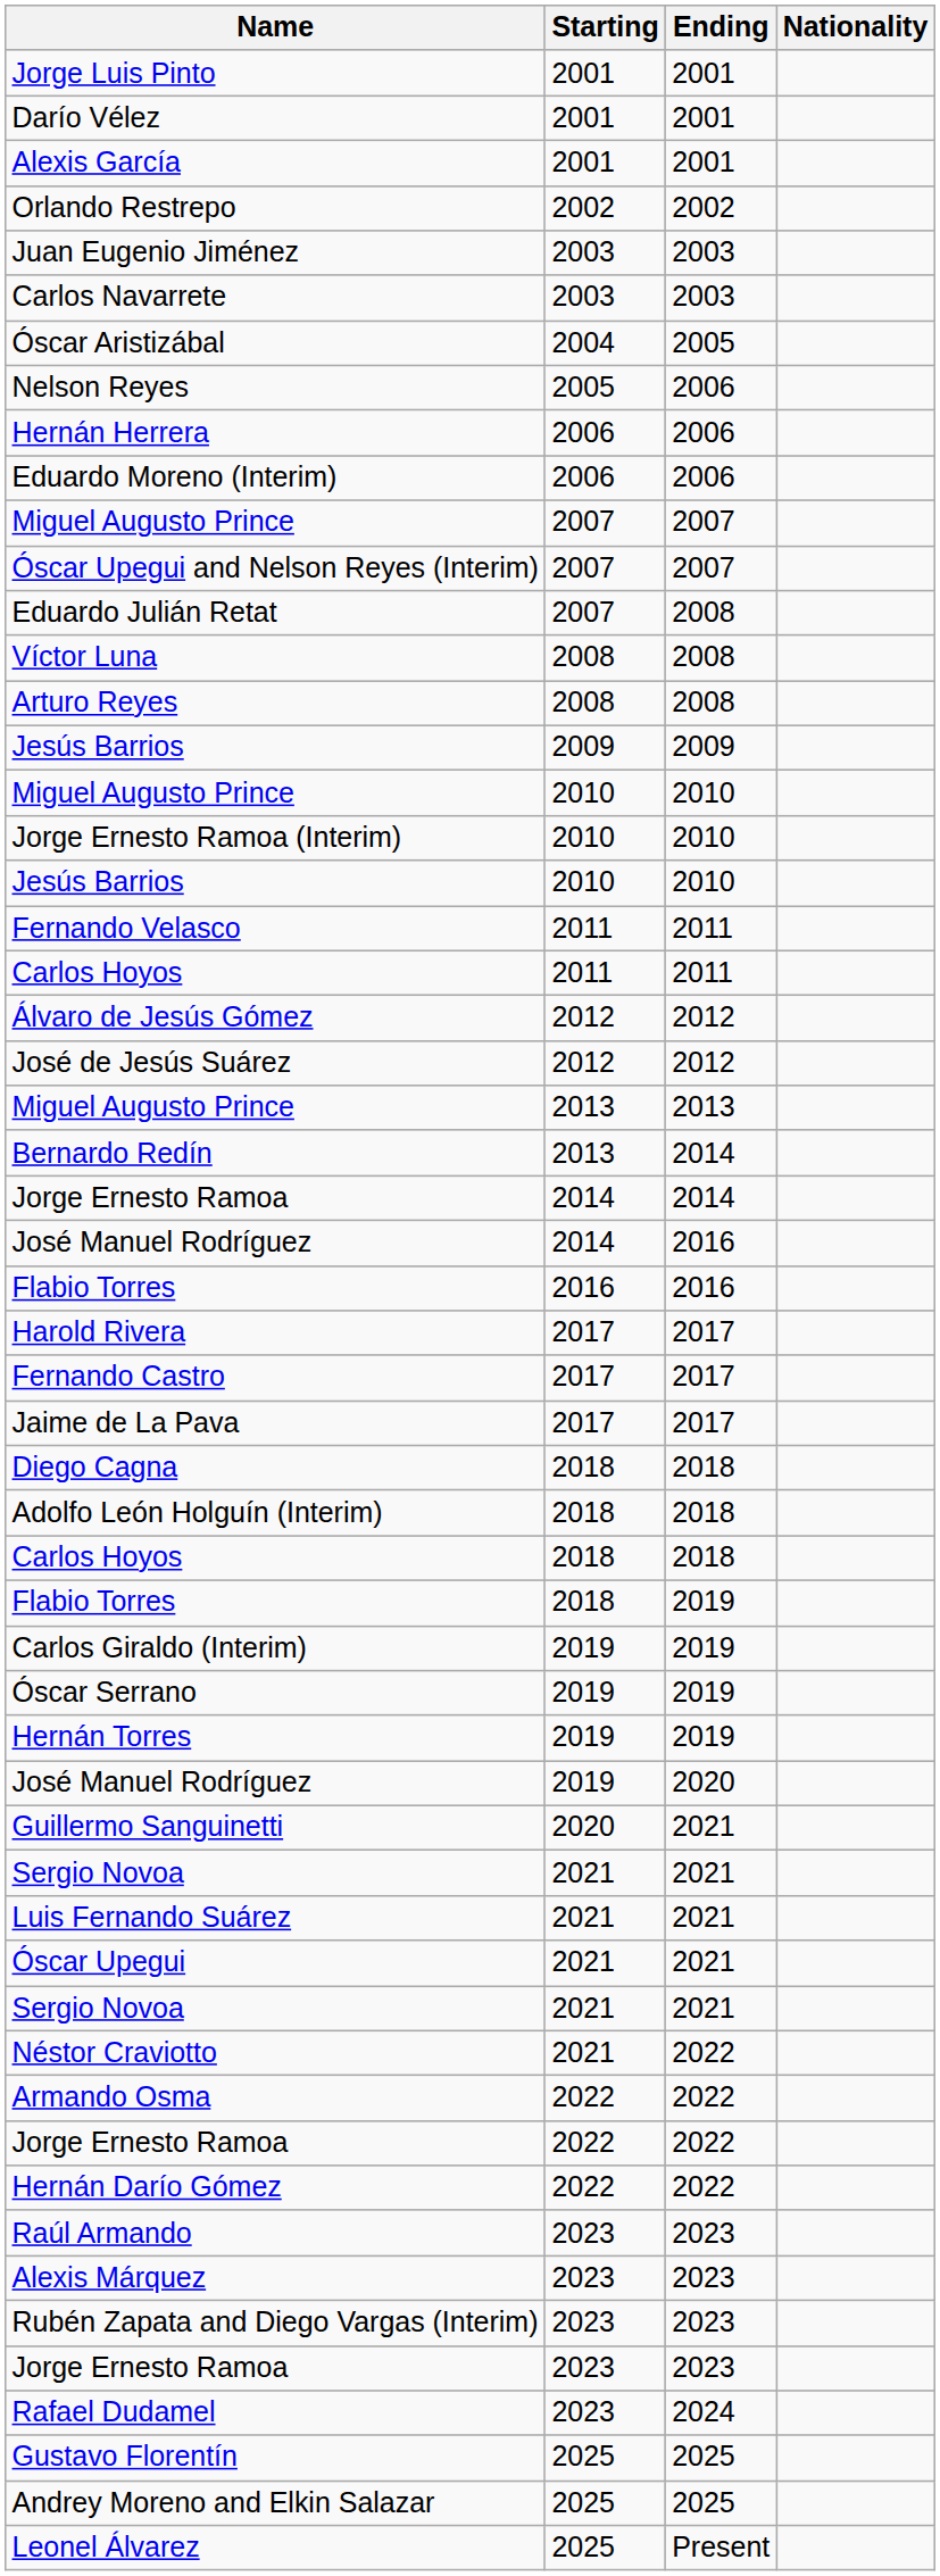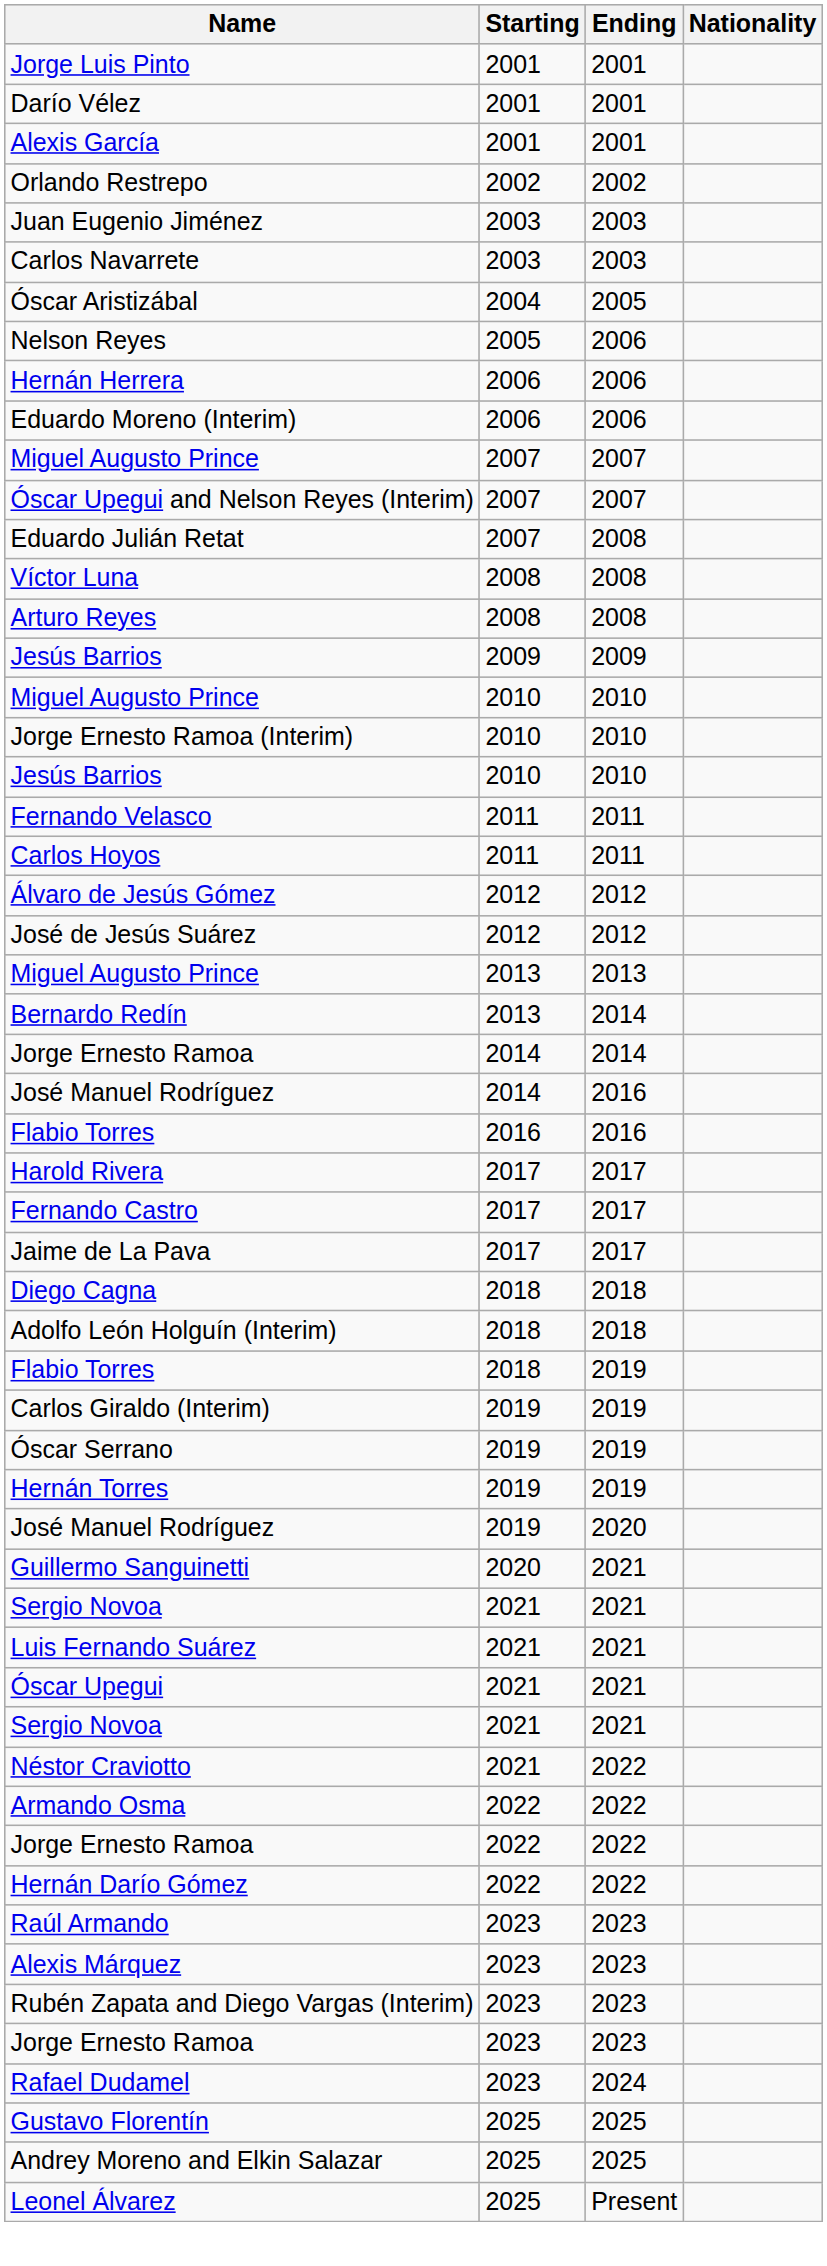- row: Carlos Hoyos | 2018 | 2018
